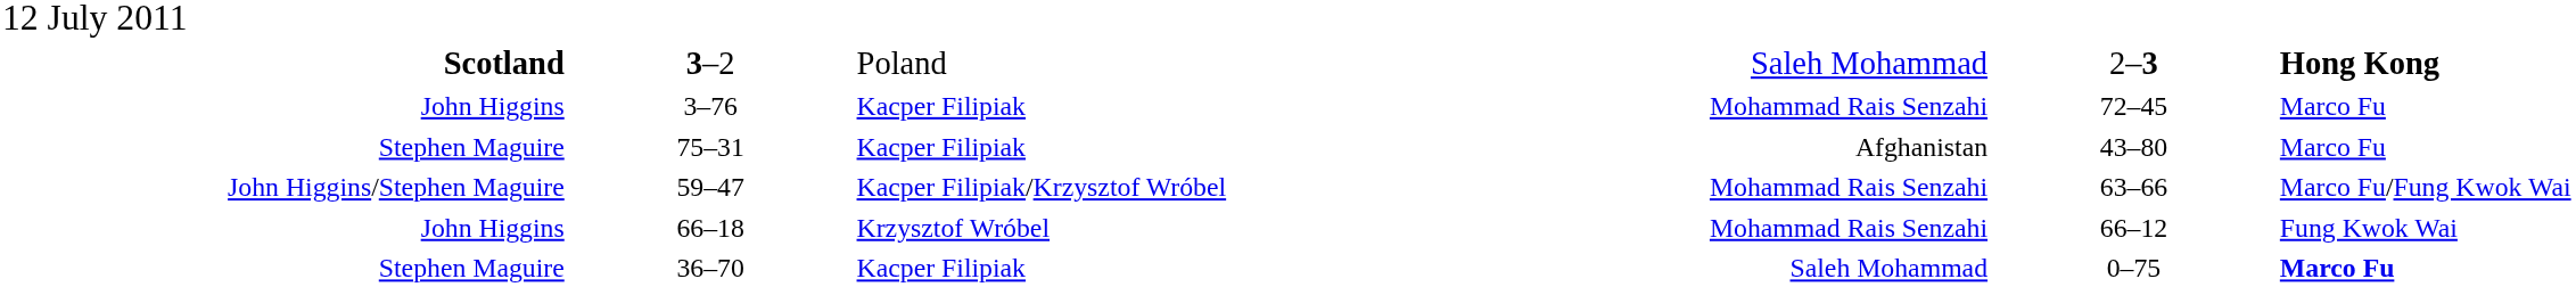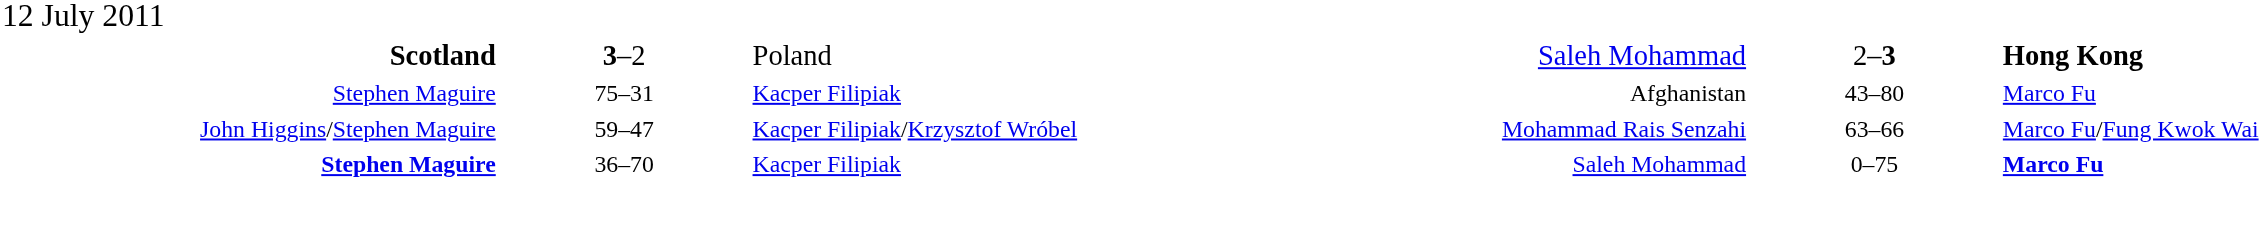- row: John Higgins | 3–76 | Kacper Filipiak | Mohammad Rais Senzahi | 72–45 | Marco Fu
- row: John Higgins | 66–18 | Krzysztof Wróbel | Mohammad Rais Senzahi | 66–12 | Fung Kwok Wai
36–70 | column 1: normal -> bold
